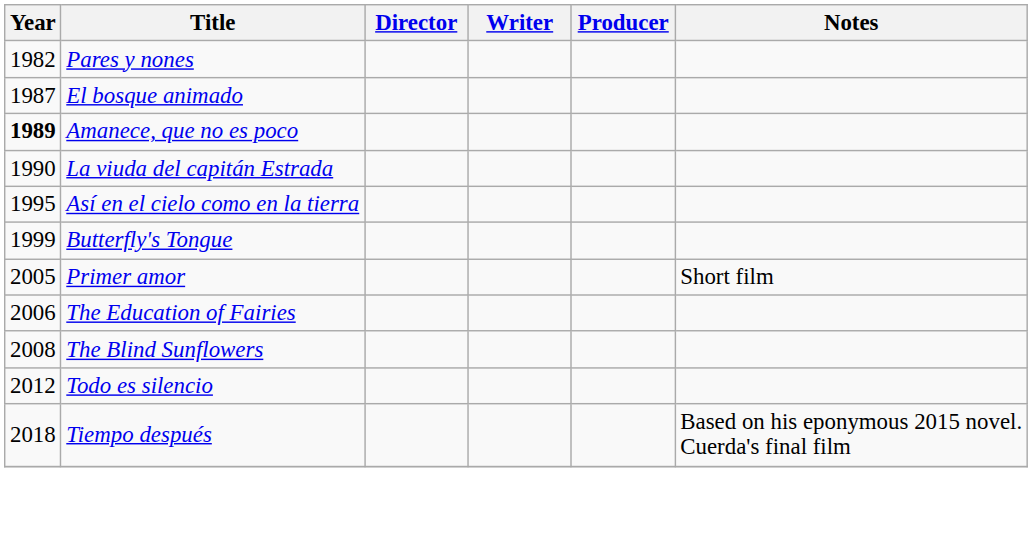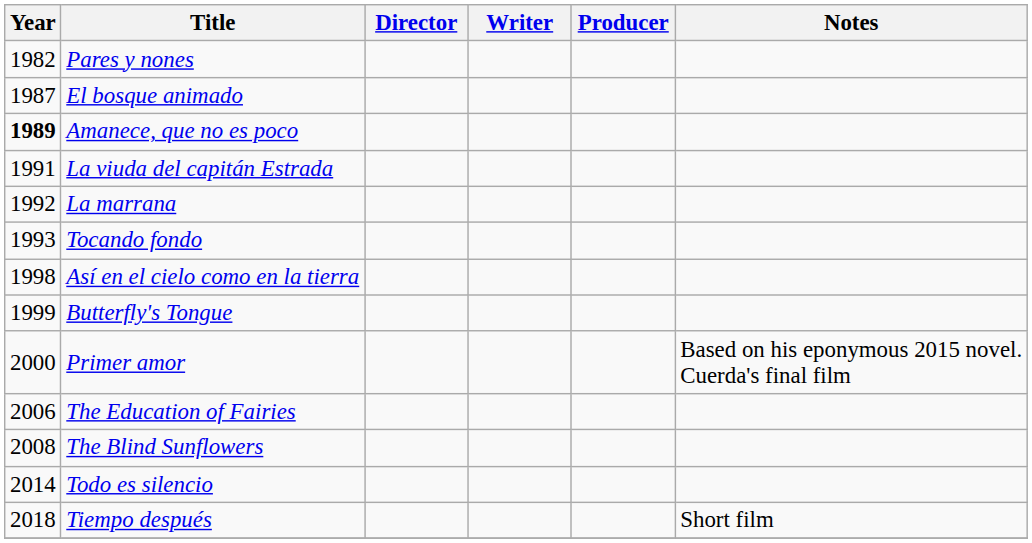La viuda del capitán Estrada | Year: 1990 -> 1991
+ row: 1992 | La marrana
+ row: 1993 | Tocando fondo
Así en el cielo como en la tierra | Year: 1995 -> 1998
Primer amor | Year: 2005 -> 2000
Primer amor | Notes: Short film -> Based on his eponymous 2015 novel. Cuerda's final film
Todo es silencio | Year: 2012 -> 2014
Tiempo después | Notes: Based on his eponymous 2015 novel. Cuerda's final film -> Short film
